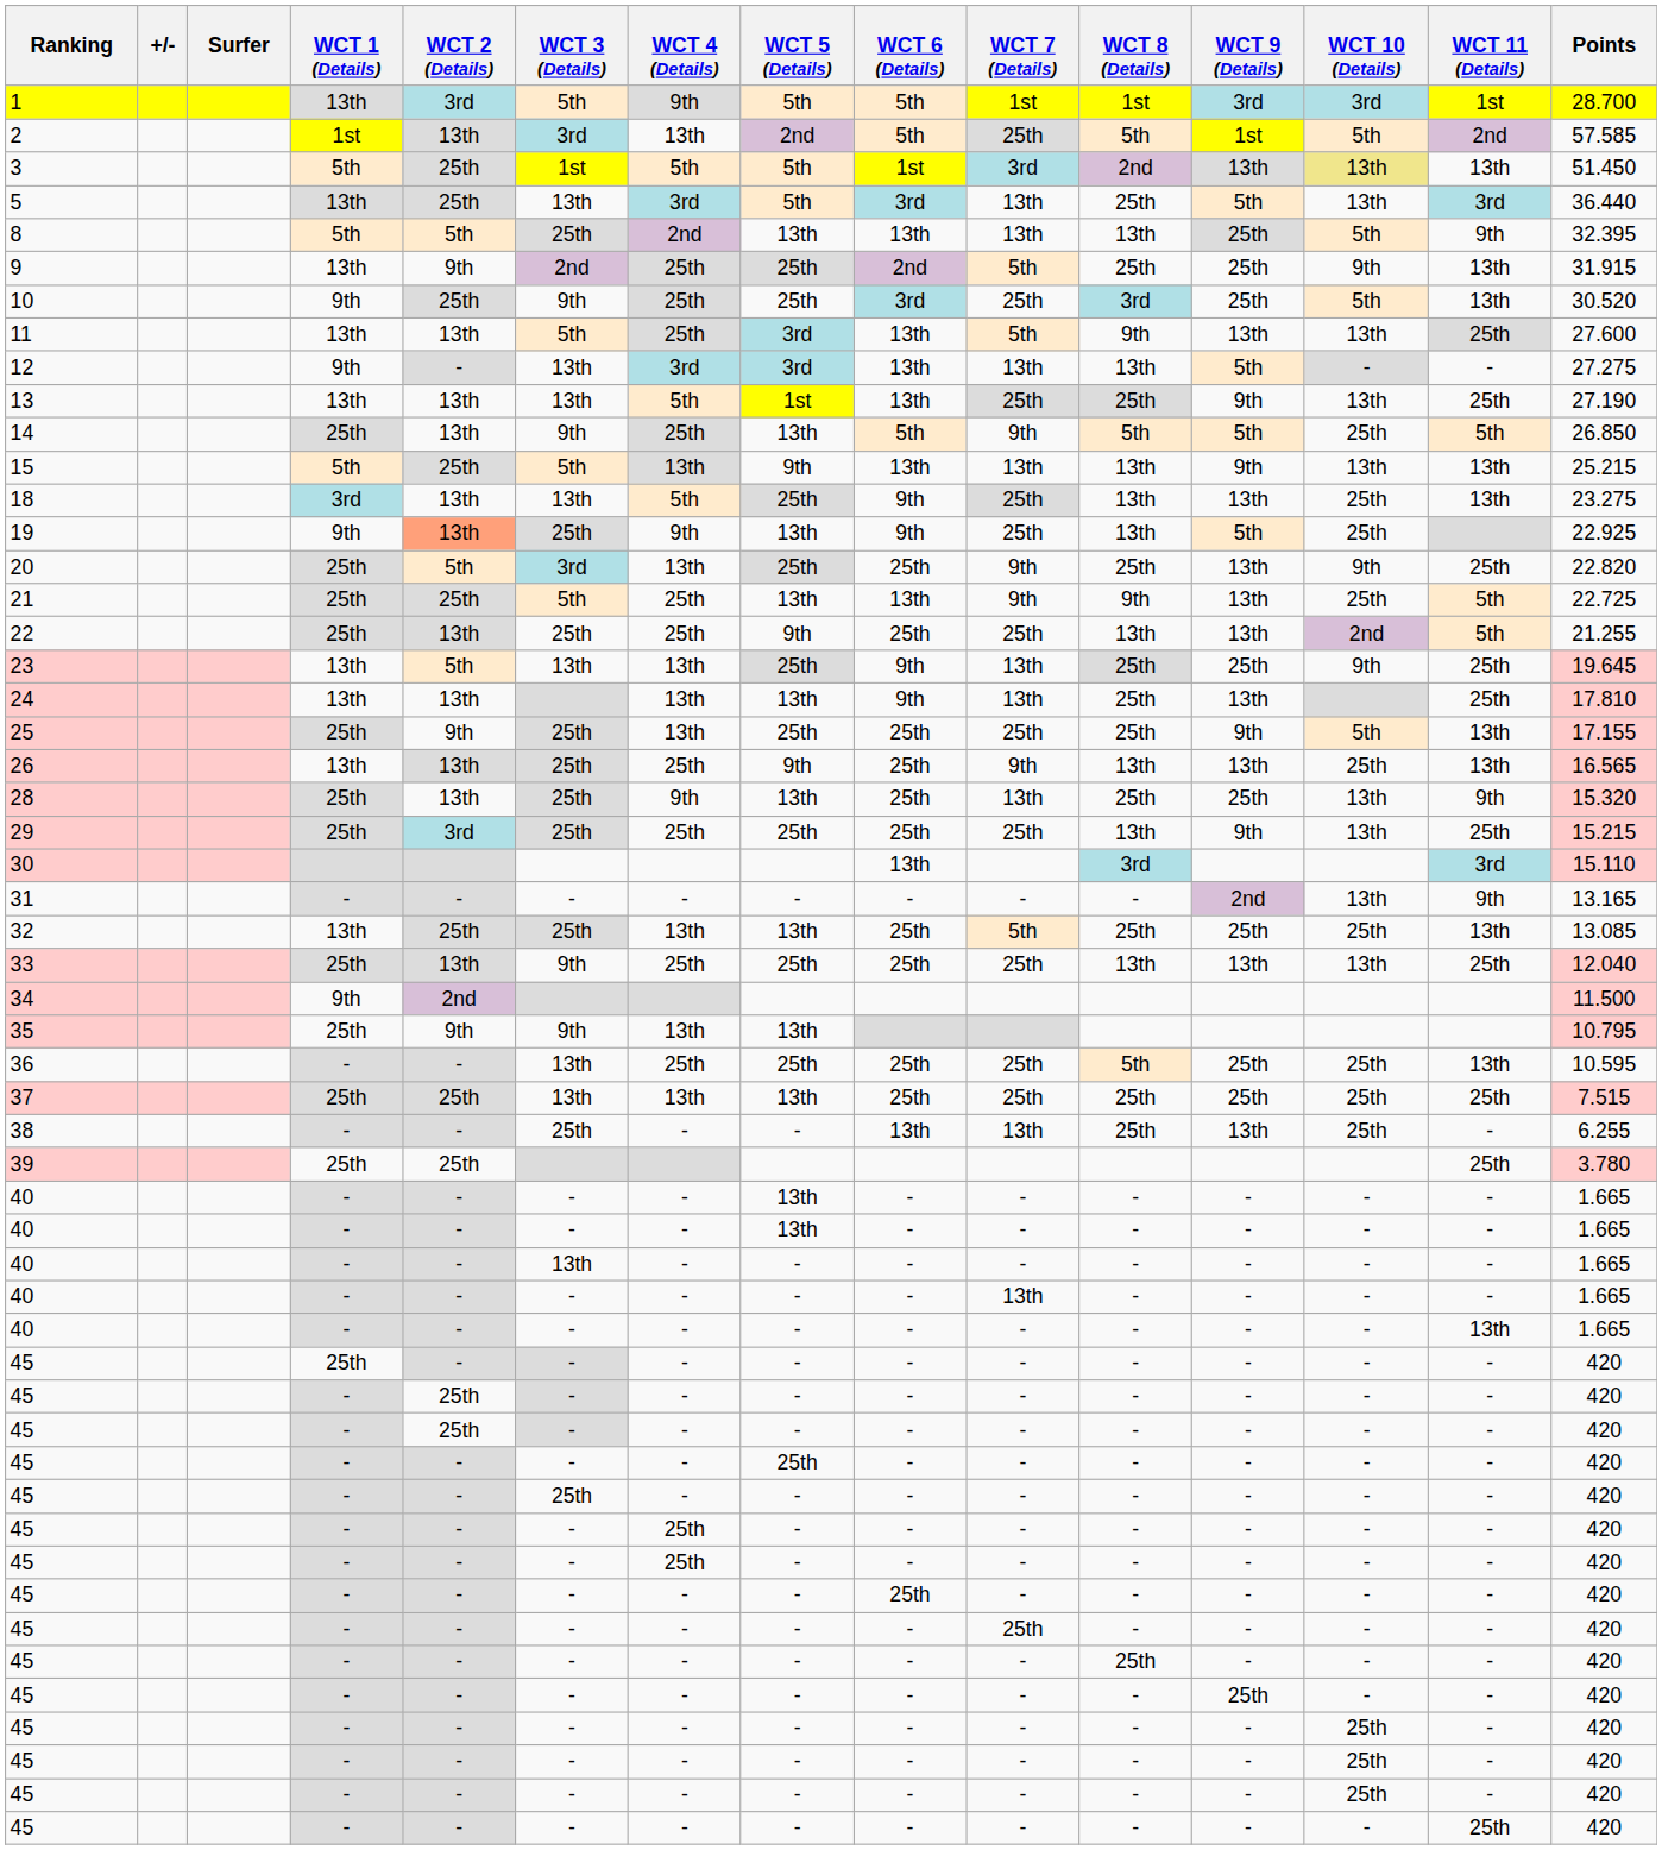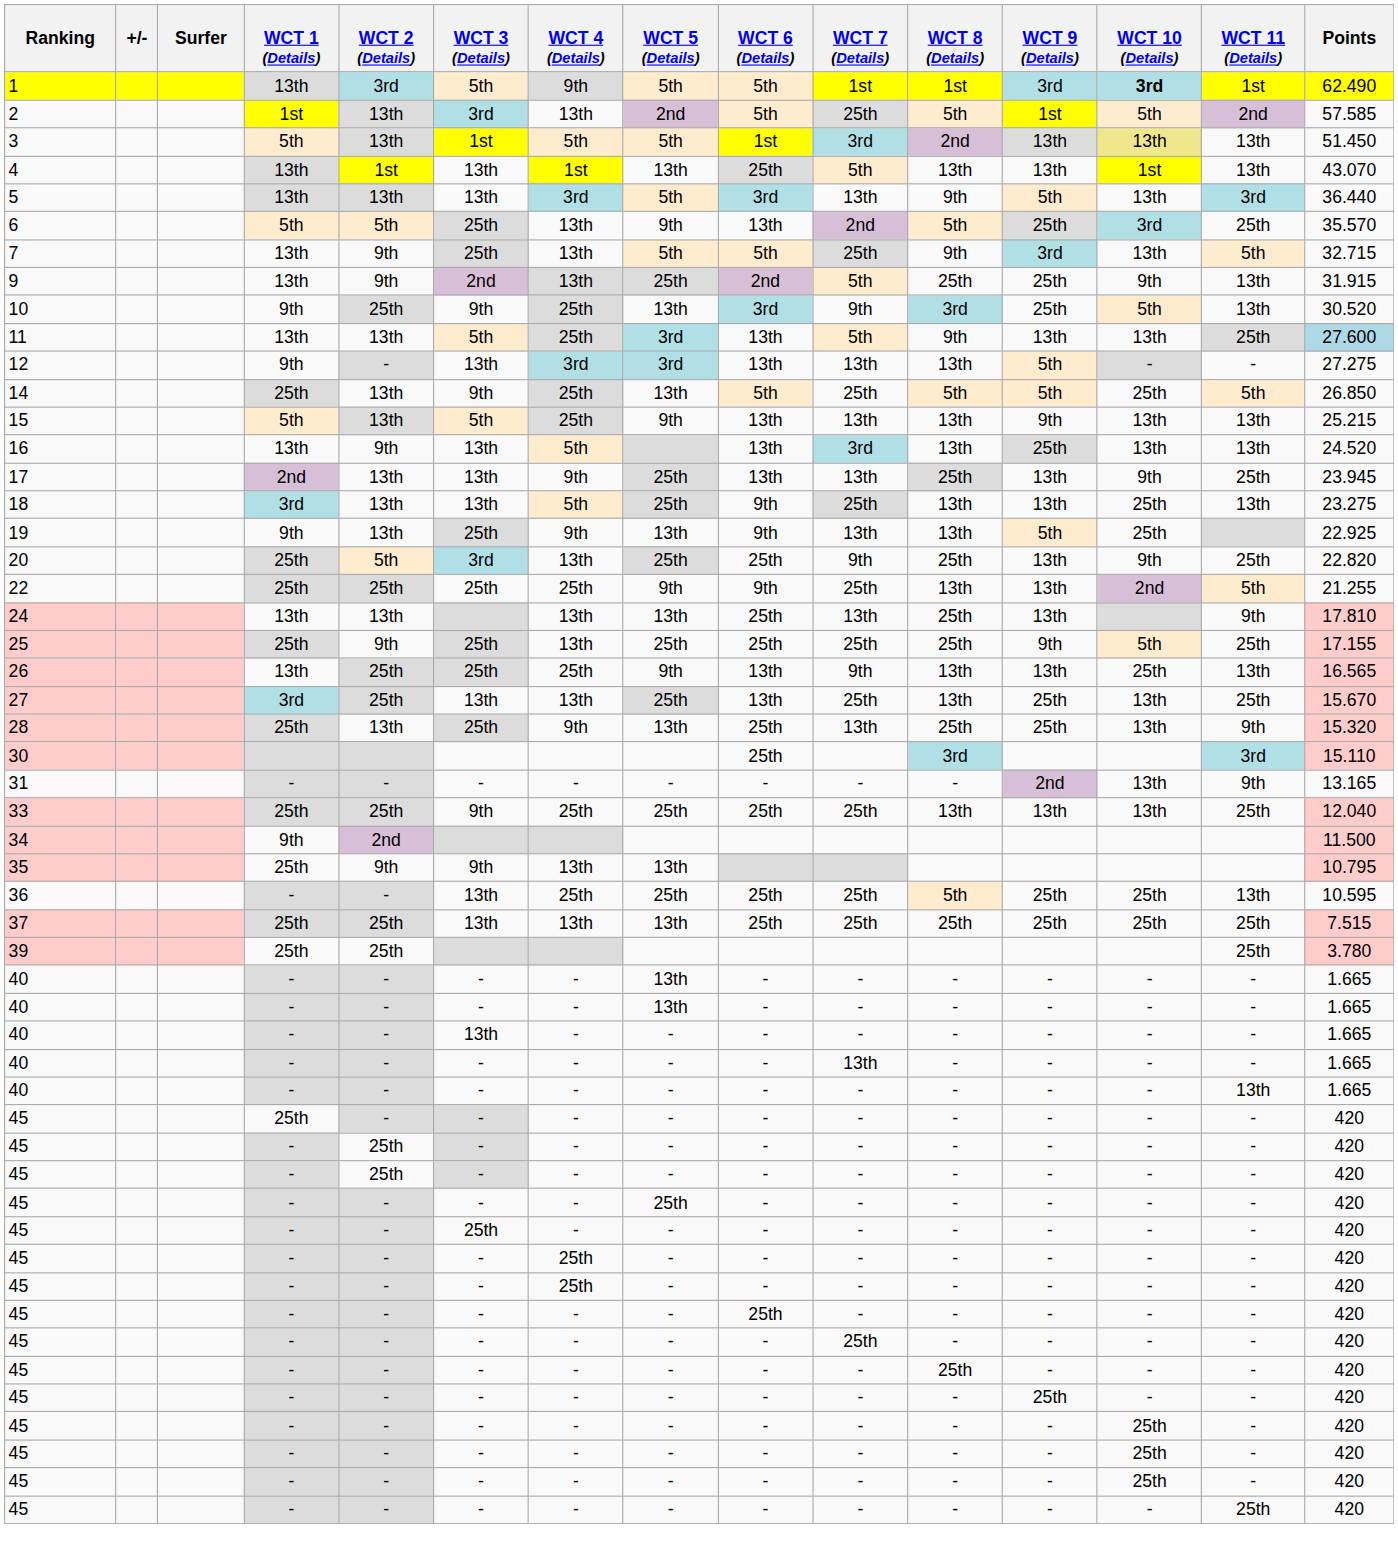1 | WCT 10 (Details): normal -> bold
1 | Points: 28.700 -> 62.490
3 | WCT 2 (Details): 25th -> 13th
+ row: 4 | 13th | 1st | 13th | 1st | 13th | 25th | 5th | 13th | 13th | 1st | 13th | 43.070
5 | WCT 2 (Details): 25th -> 13th
5 | WCT 8 (Details): 25th -> 9th
+ row: 6 | 5th | 5th | 25th | 13th | 9th | 13th | 2nd | 5th | 25th | 3rd | 25th | 35.570
+ row: 7 | 13th | 9th | 25th | 13th | 5th | 5th | 25th | 9th | 3rd | 13th | 5th | 32.715
- row: 8 | 5th | 5th | 25th | 2nd | 13th | 13th | 13th | 13th | 25th | 5th | 9th | 32.395
9 | WCT 4 (Details): 25th -> 13th
10 | WCT 5 (Details): 25th -> 13th
10 | WCT 7 (Details): 25th -> 9th
11 | Points: no background -> lightblue background
- row: 13 | 13th | 13th | 13th | 5th | 1st | 13th | 25th | 25th | 9th | 13th | 25th | 27.190
14 | WCT 7 (Details): 9th -> 25th
15 | WCT 2 (Details): 25th -> 13th
15 | WCT 4 (Details): 13th -> 25th
+ row: 16 | 13th | 9th | 13th | 5th | 13th | 3rd | 13th | 25th | 13th | 13th | 24.520
+ row: 17 | 2nd | 13th | 13th | 9th | 25th | 13th | 13th | 25th | 13th | 9th | 25th | 23.945
19 | WCT 2 (Details): lightsalmon background -> no background
19 | WCT 7 (Details): 25th -> 13th
- row: 21 | 25th | 25th | 5th | 25th | 13th | 13th | 9th | 9th | 13th | 25th | 5th | 22.725
22 | WCT 2 (Details): 13th -> 25th
22 | WCT 6 (Details): 25th -> 9th
- row: 23 | 13th | 5th | 13th | 13th | 25th | 9th | 13th | 25th | 25th | 9th | 25th | 19.645
24 | WCT 6 (Details): 9th -> 25th
24 | WCT 11 (Details): 25th -> 9th
25 | WCT 11 (Details): 13th -> 25th
26 | WCT 2 (Details): 13th -> 25th
26 | WCT 6 (Details): 25th -> 13th
+ row: 27 | 3rd | 25th | 13th | 13th | 25th | 13th | 25th | 13th | 25th | 13th | 25th | 15.670
- row: 29 | 25th | 3rd | 25th | 25th | 25th | 25th | 25th | 13th | 9th | 13th | 25th | 15.215
30 | WCT 6 (Details): 13th -> 25th
- row: 32 | 13th | 25th | 25th | 13th | 13th | 25th | 5th | 25th | 25th | 25th | 13th | 13.085
33 | WCT 2 (Details): 13th -> 25th
- row: 38 | - | - | 25th | - | - | 13th | 13th | 25th | 13th | 25th | - | 6.255
